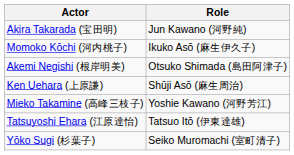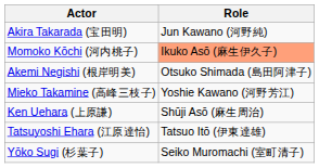Momoko Kōchi (河内桃子) | Role: no background -> lightsalmon background
rows swapped: Ken Uehara (上原謙) <-> Mieko Takamine (高峰三枝子)
